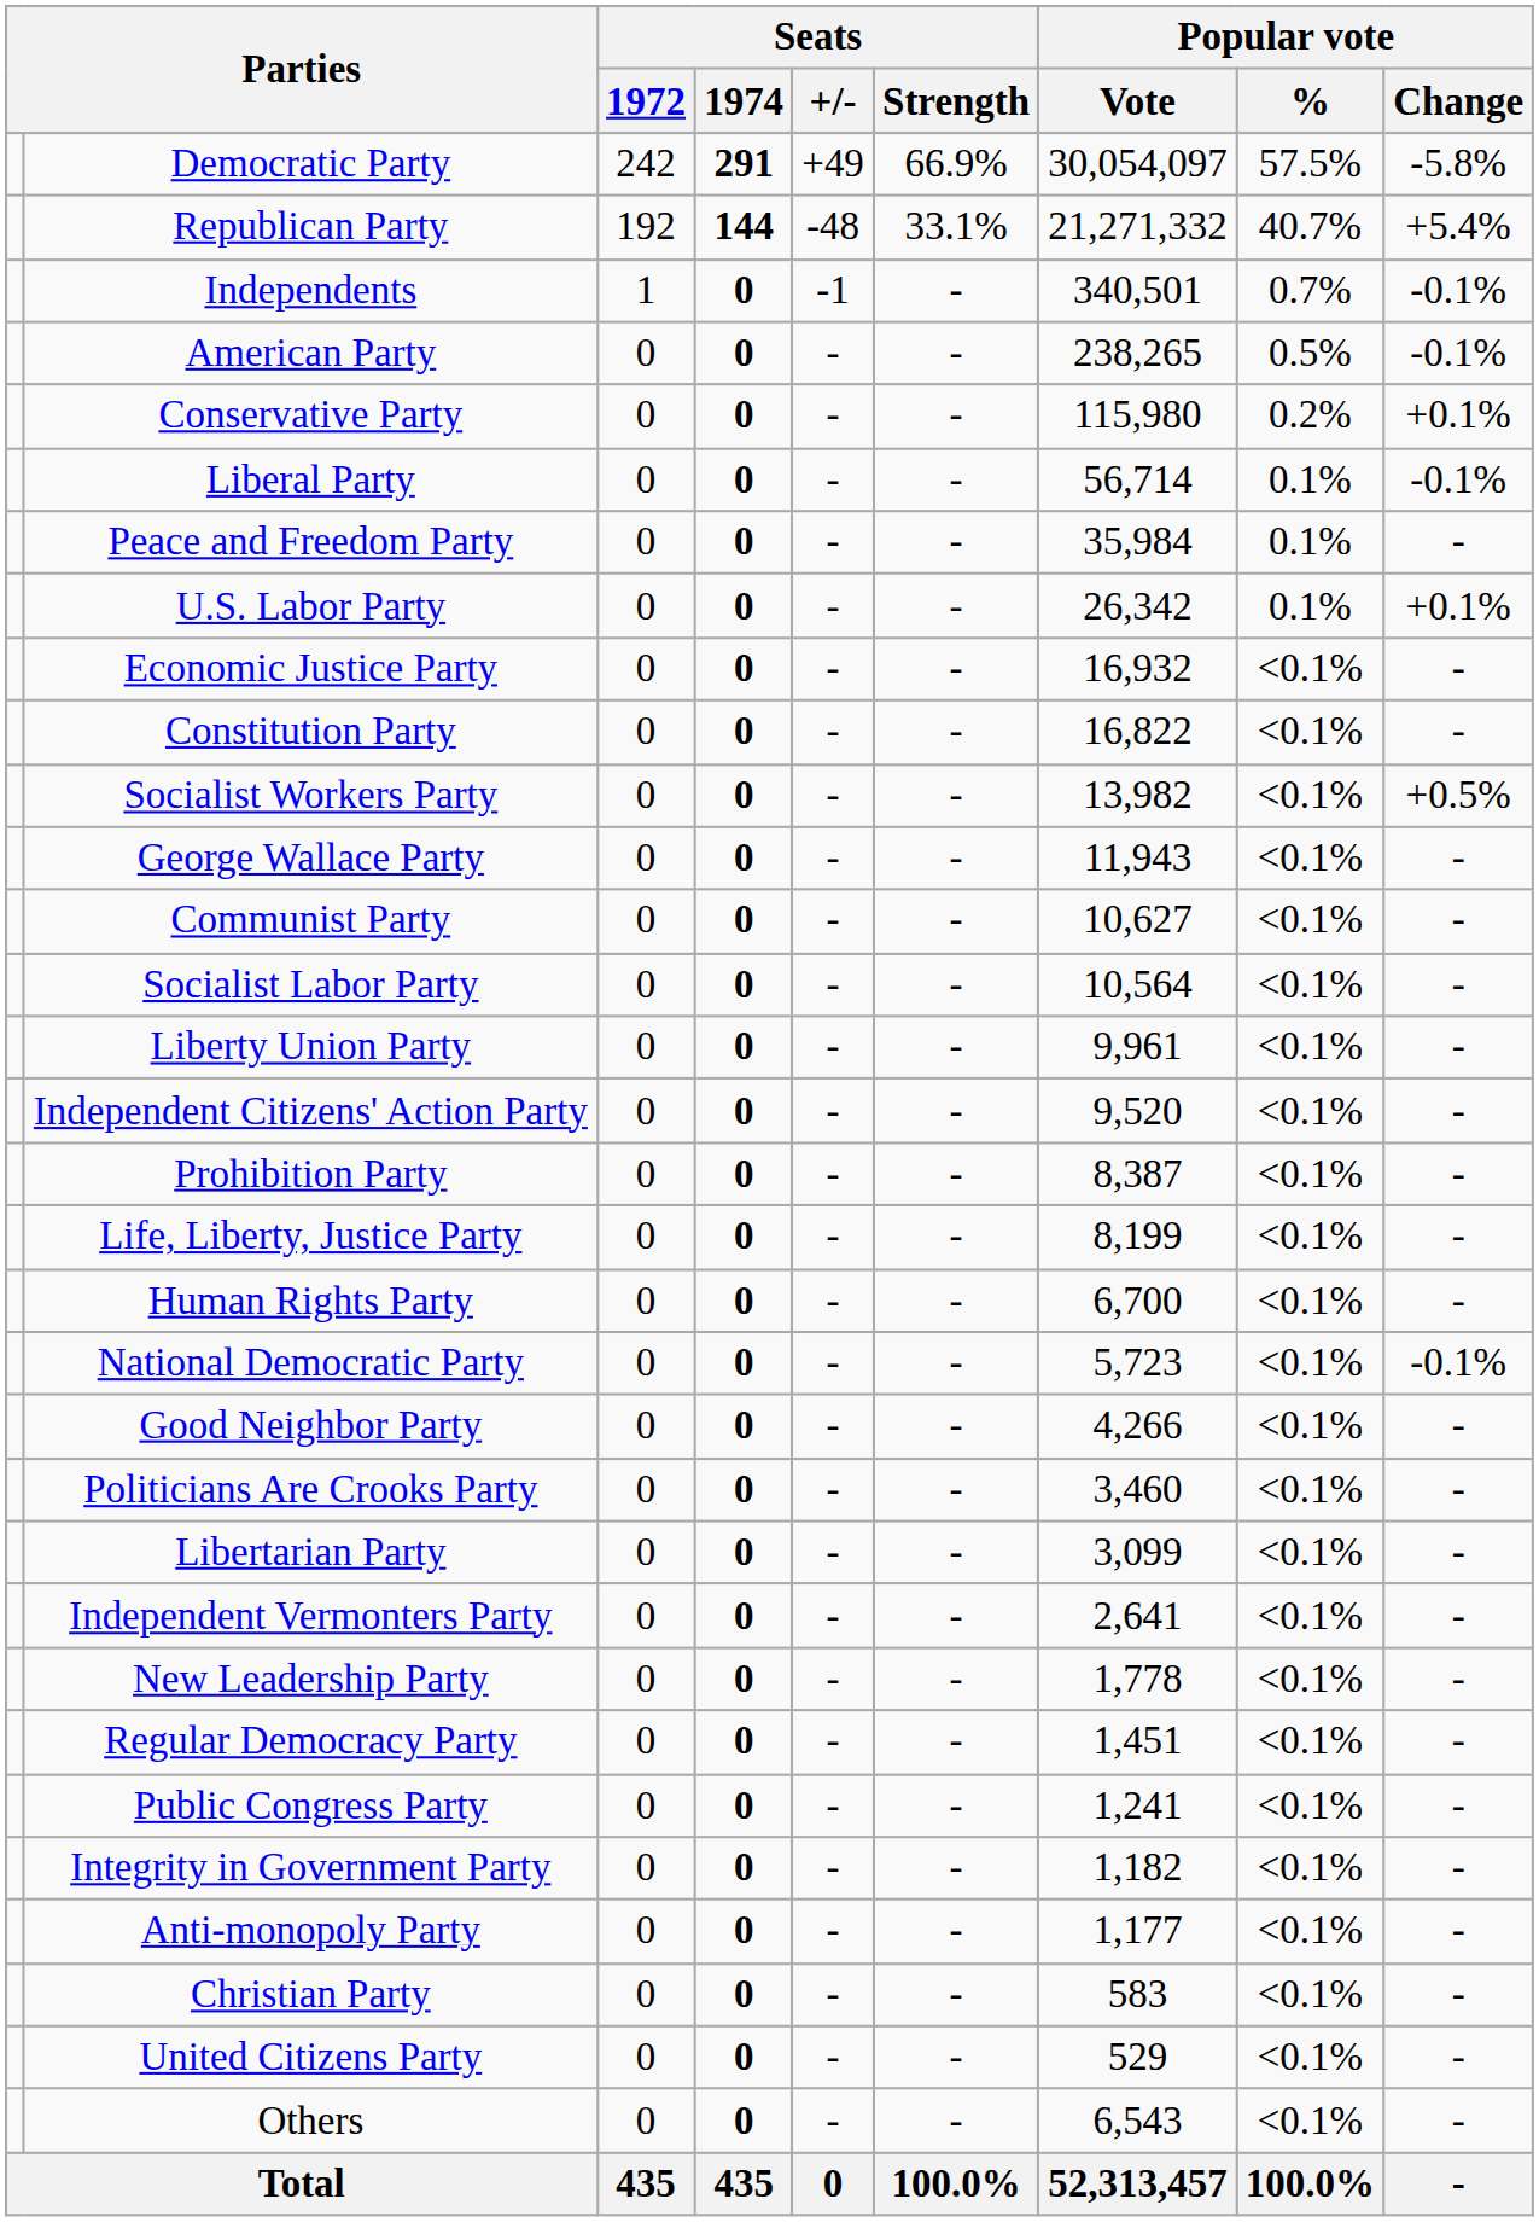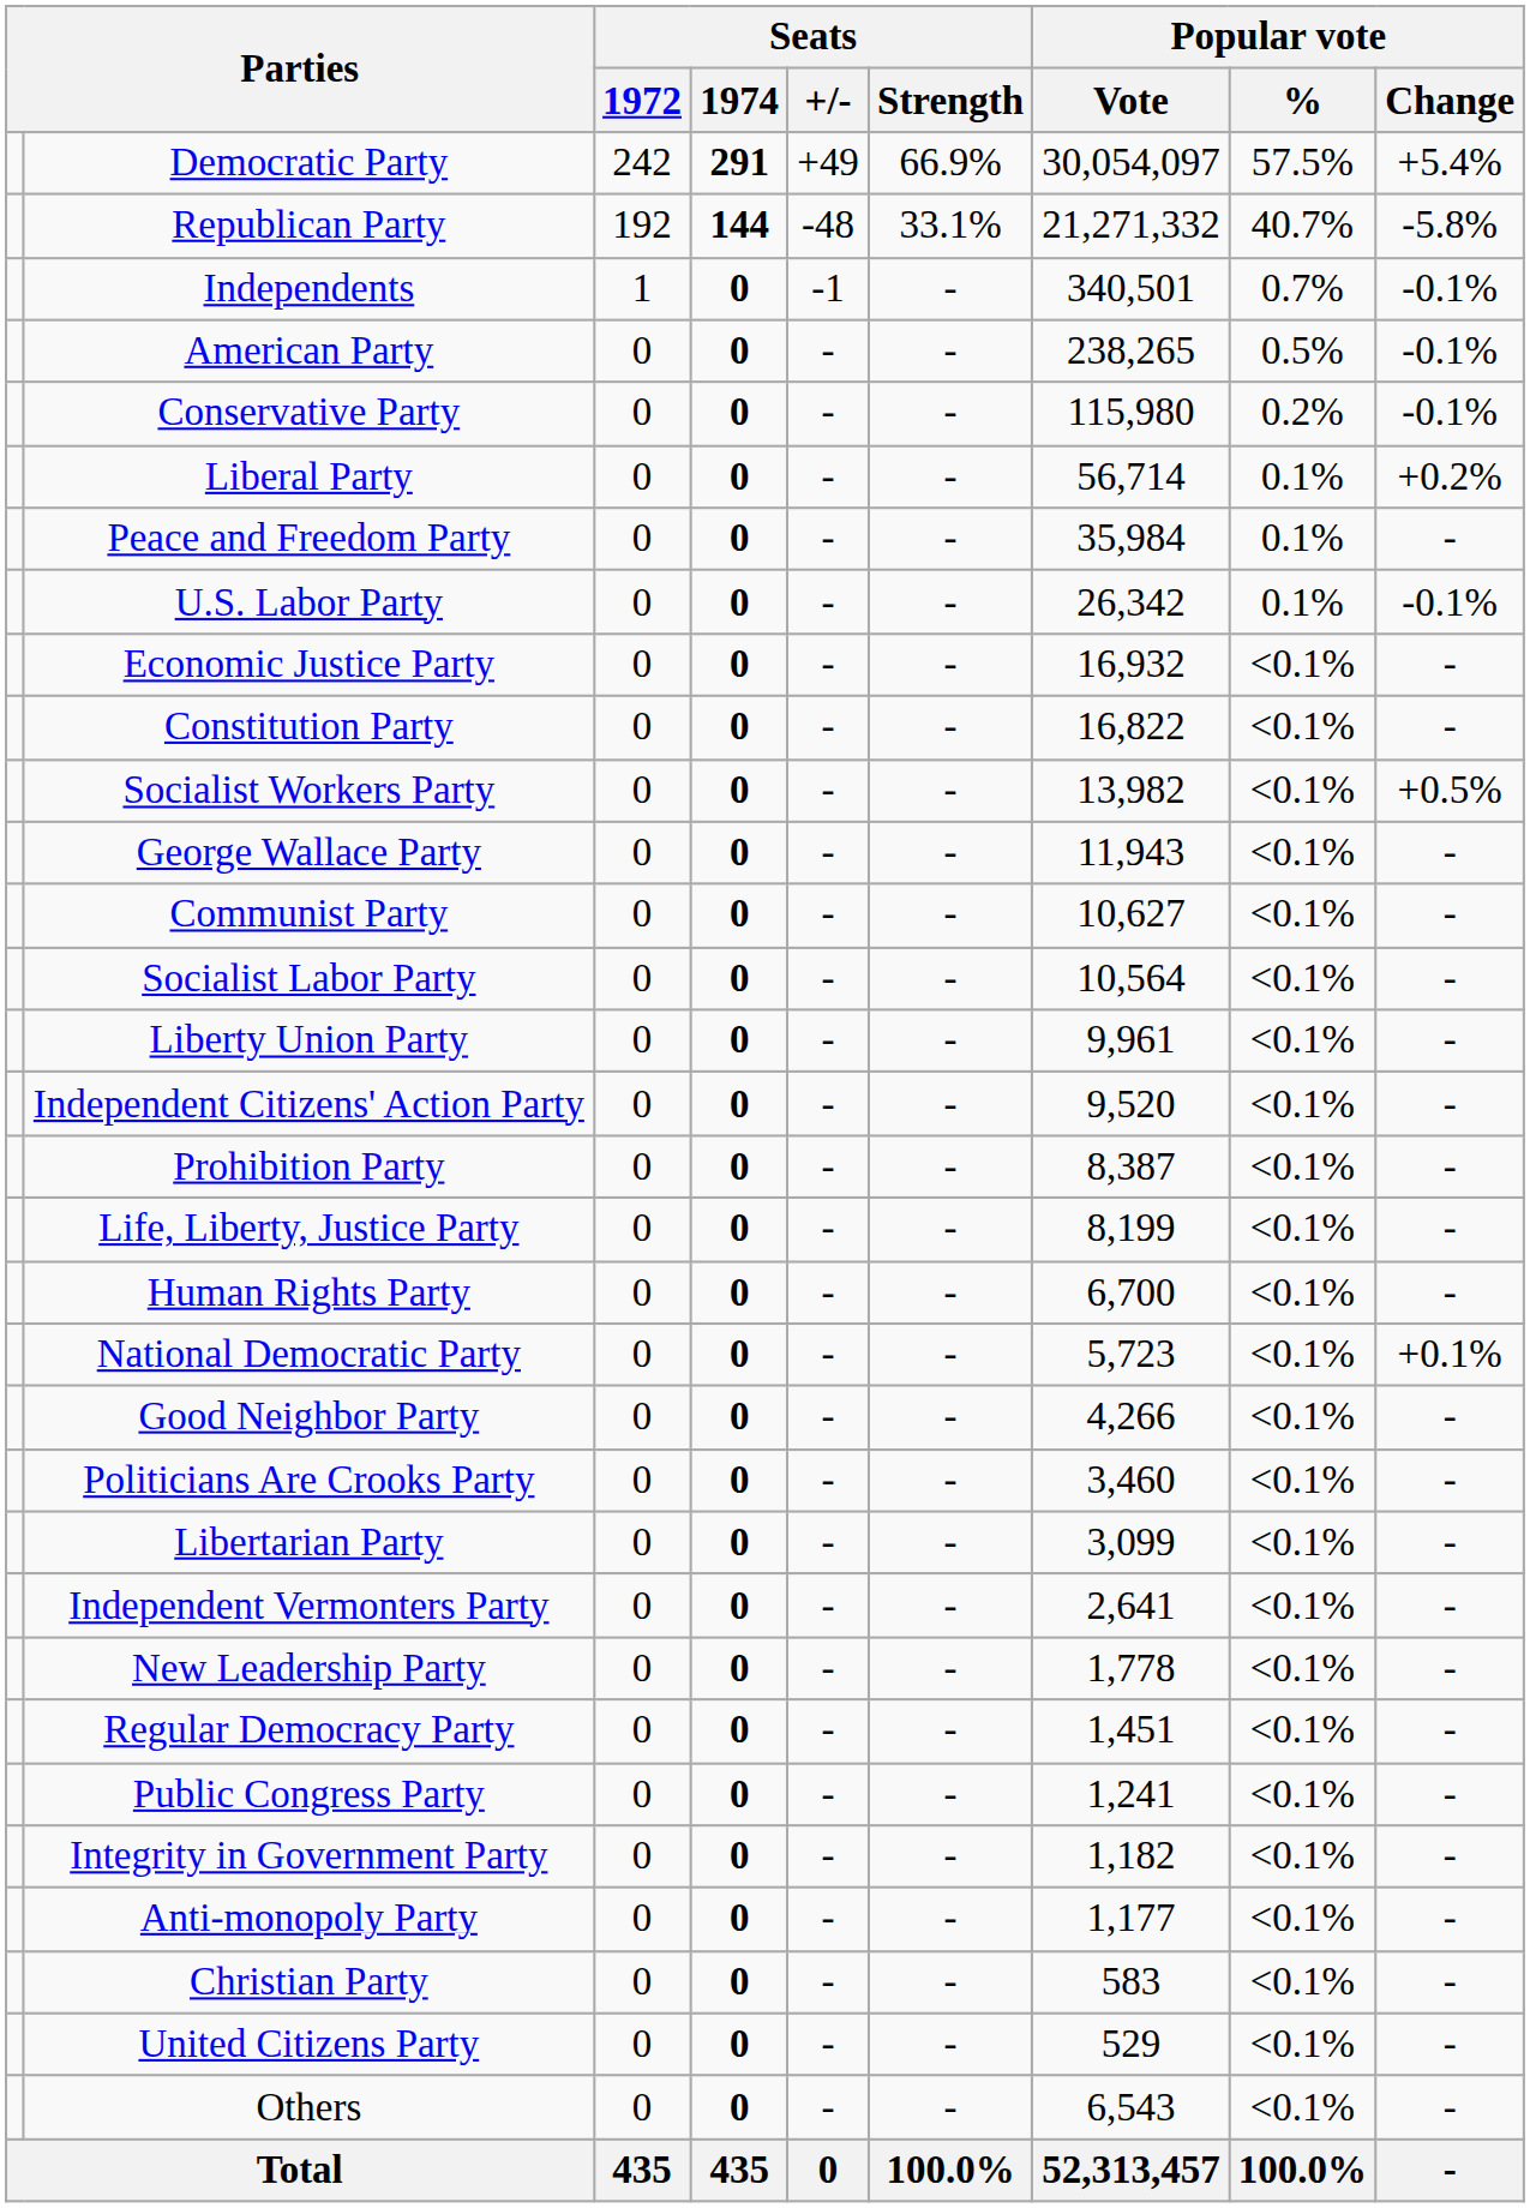Democratic Party | Popular vote / Change: -5.8% -> +5.4%
Republican Party | Popular vote / Change: +5.4% -> -5.8%
Conservative Party | Popular vote / Change: +0.1% -> -0.1%
Liberal Party | Popular vote / Change: -0.1% -> +0.2%
U.S. Labor Party | Popular vote / Change: +0.1% -> -0.1%
National Democratic Party | Popular vote / Change: -0.1% -> +0.1%
